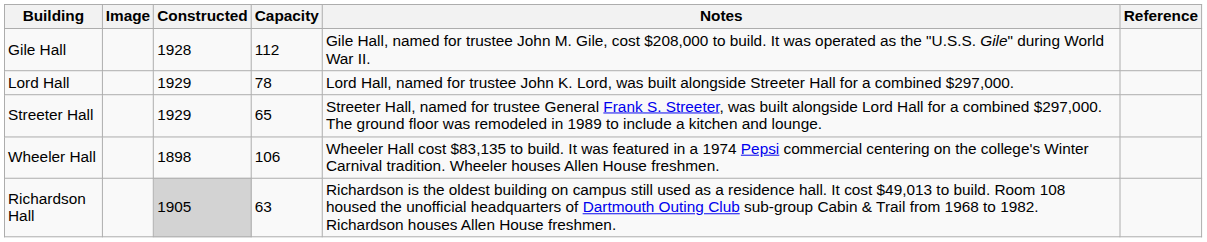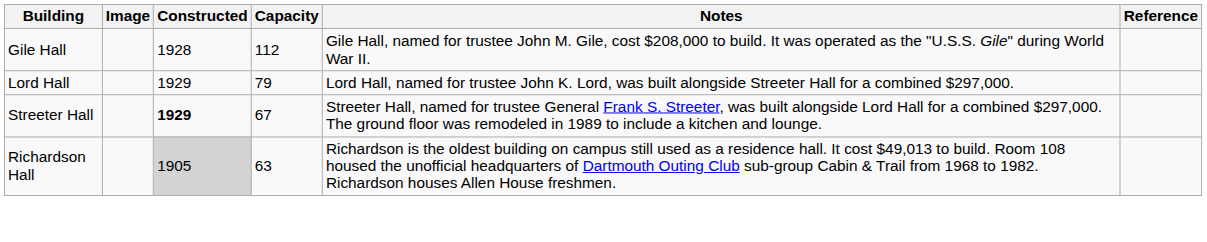Lord Hall | Capacity: 78 -> 79
Streeter Hall | Constructed: normal -> bold
Streeter Hall | Capacity: 65 -> 67
- row: Wheeler Hall | 1898 | 106 | Wheeler Hall cost $83,135 to build. It was featured in a 1974 Pepsi commercial centering on the college's Winter Carnival tradition. Wheeler houses Allen House freshmen.
